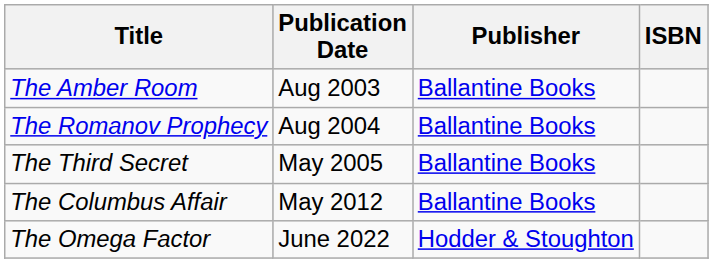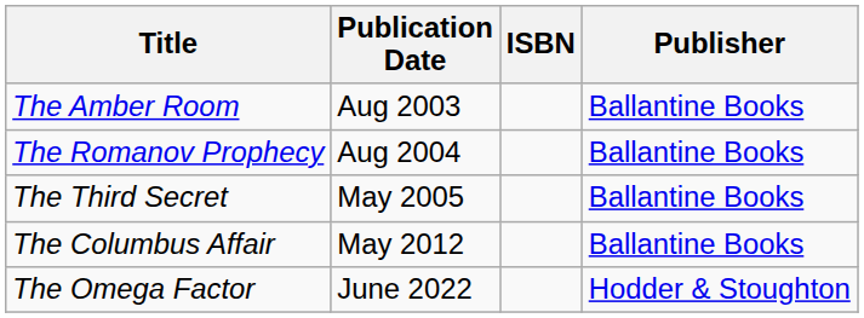columns swapped: Publisher <-> ISBN
